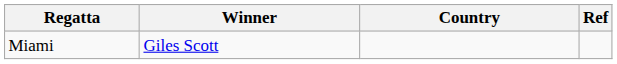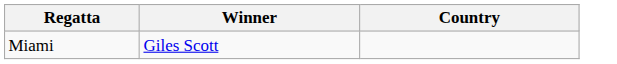- column: Ref
